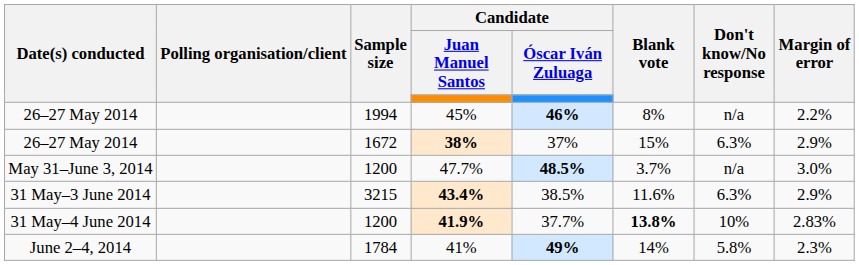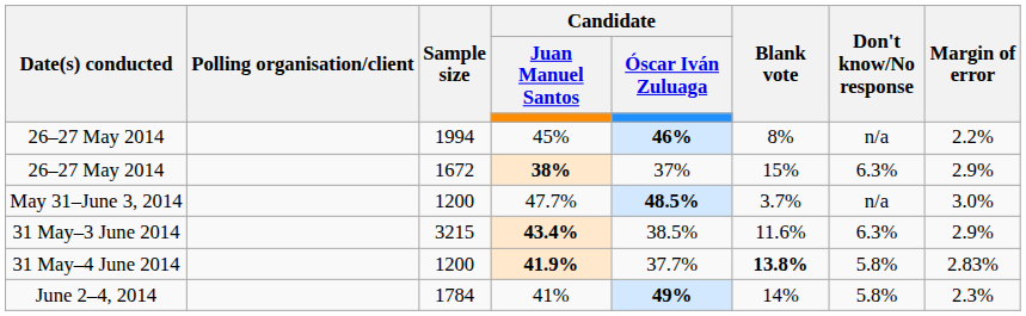41.9% | Don't know/No response: 10% -> 5.8%
